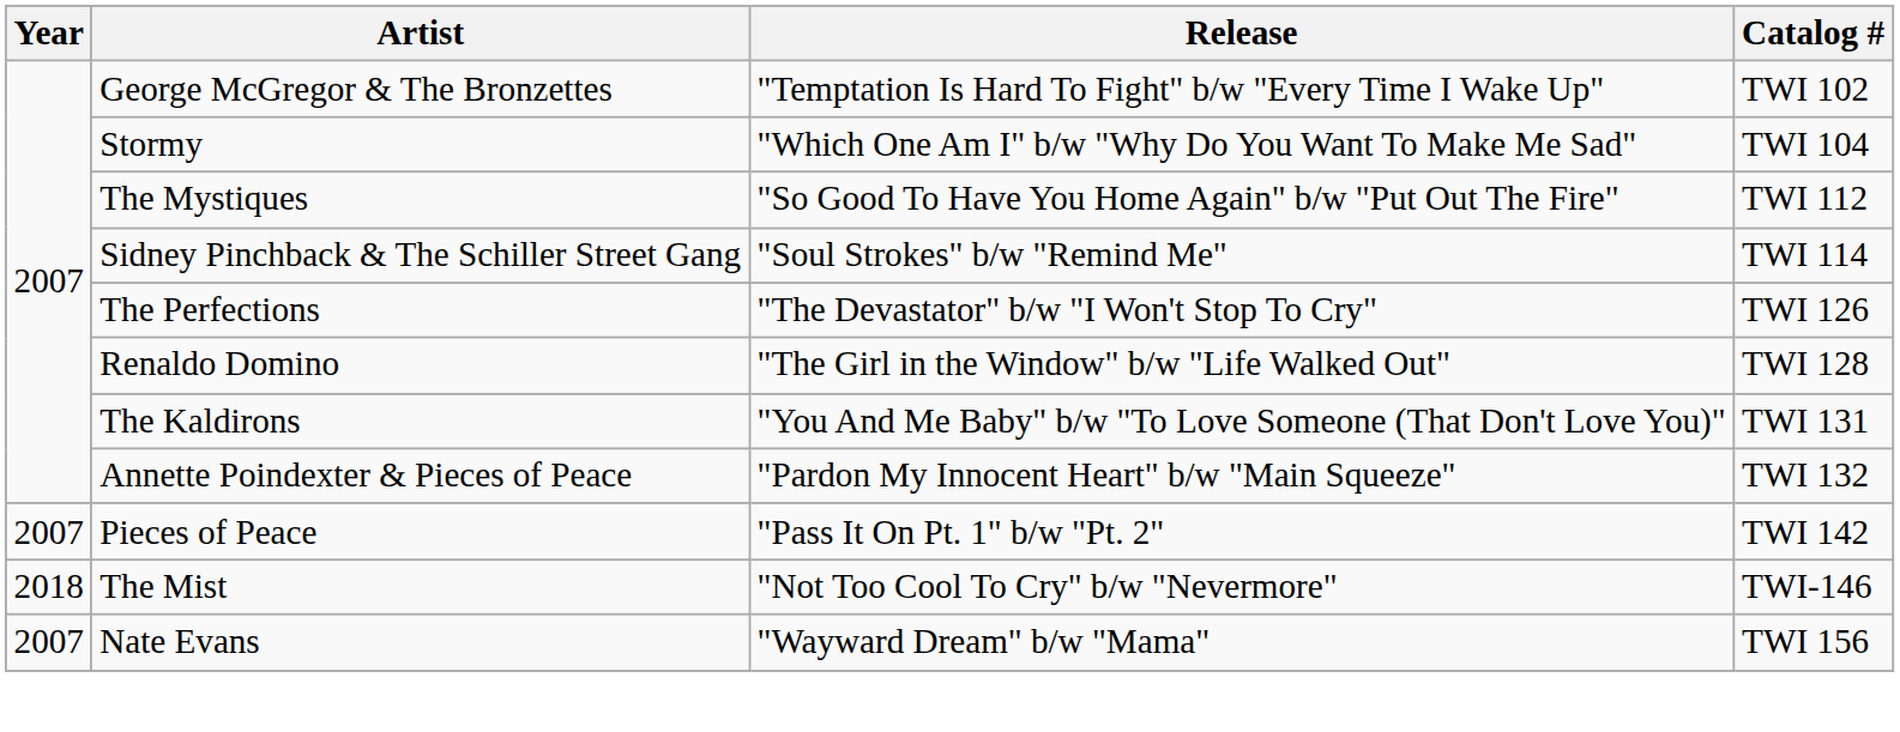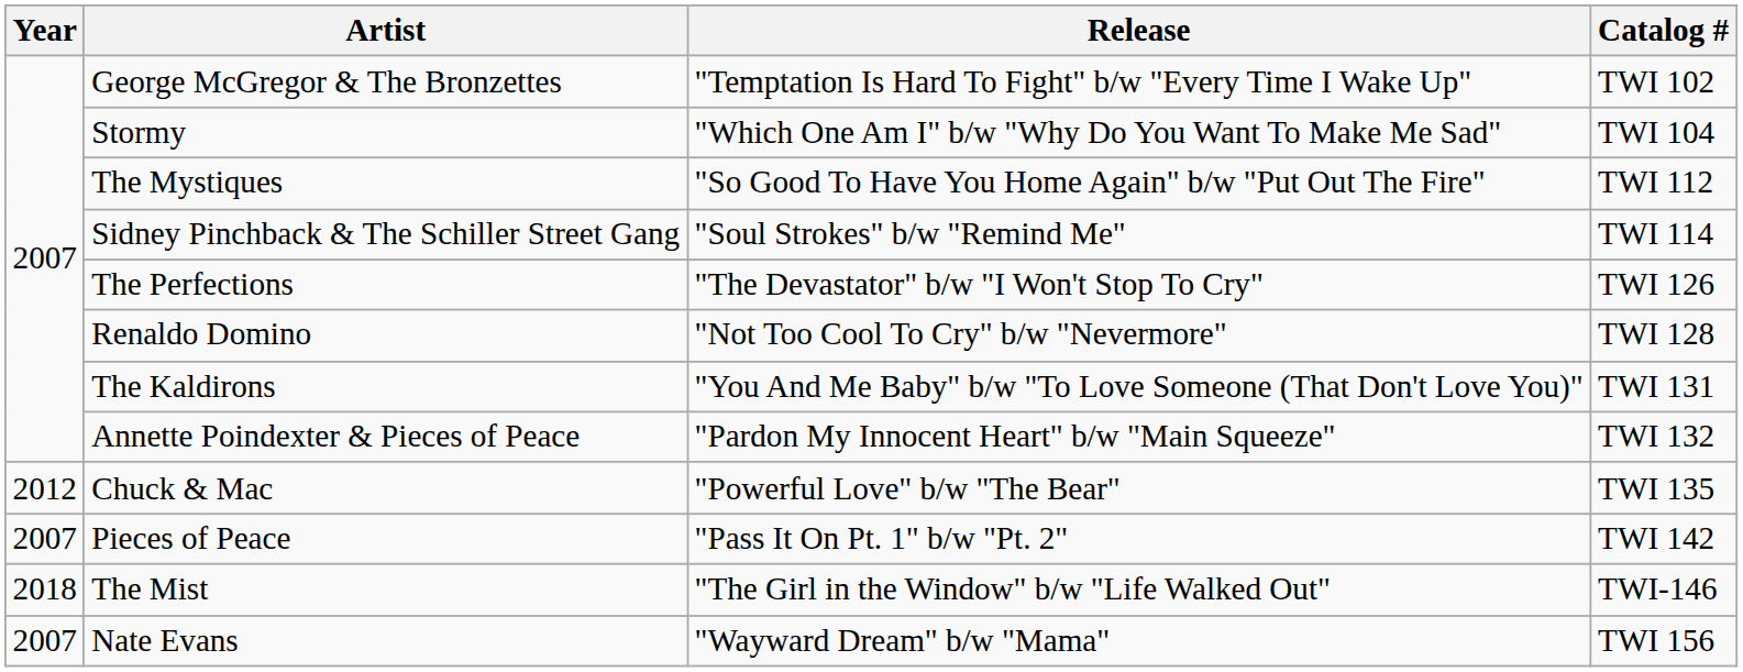Renaldo Domino | Release: "The Girl in the Window" b/w "Life Walked Out" -> "Not Too Cool To Cry" b/w "Nevermore"
+ row: 2012 | Chuck & Mac | "Powerful Love" b/w "The Bear" | TWI 135
The Mist | Release: "Not Too Cool To Cry" b/w "Nevermore" -> "The Girl in the Window" b/w "Life Walked Out"
